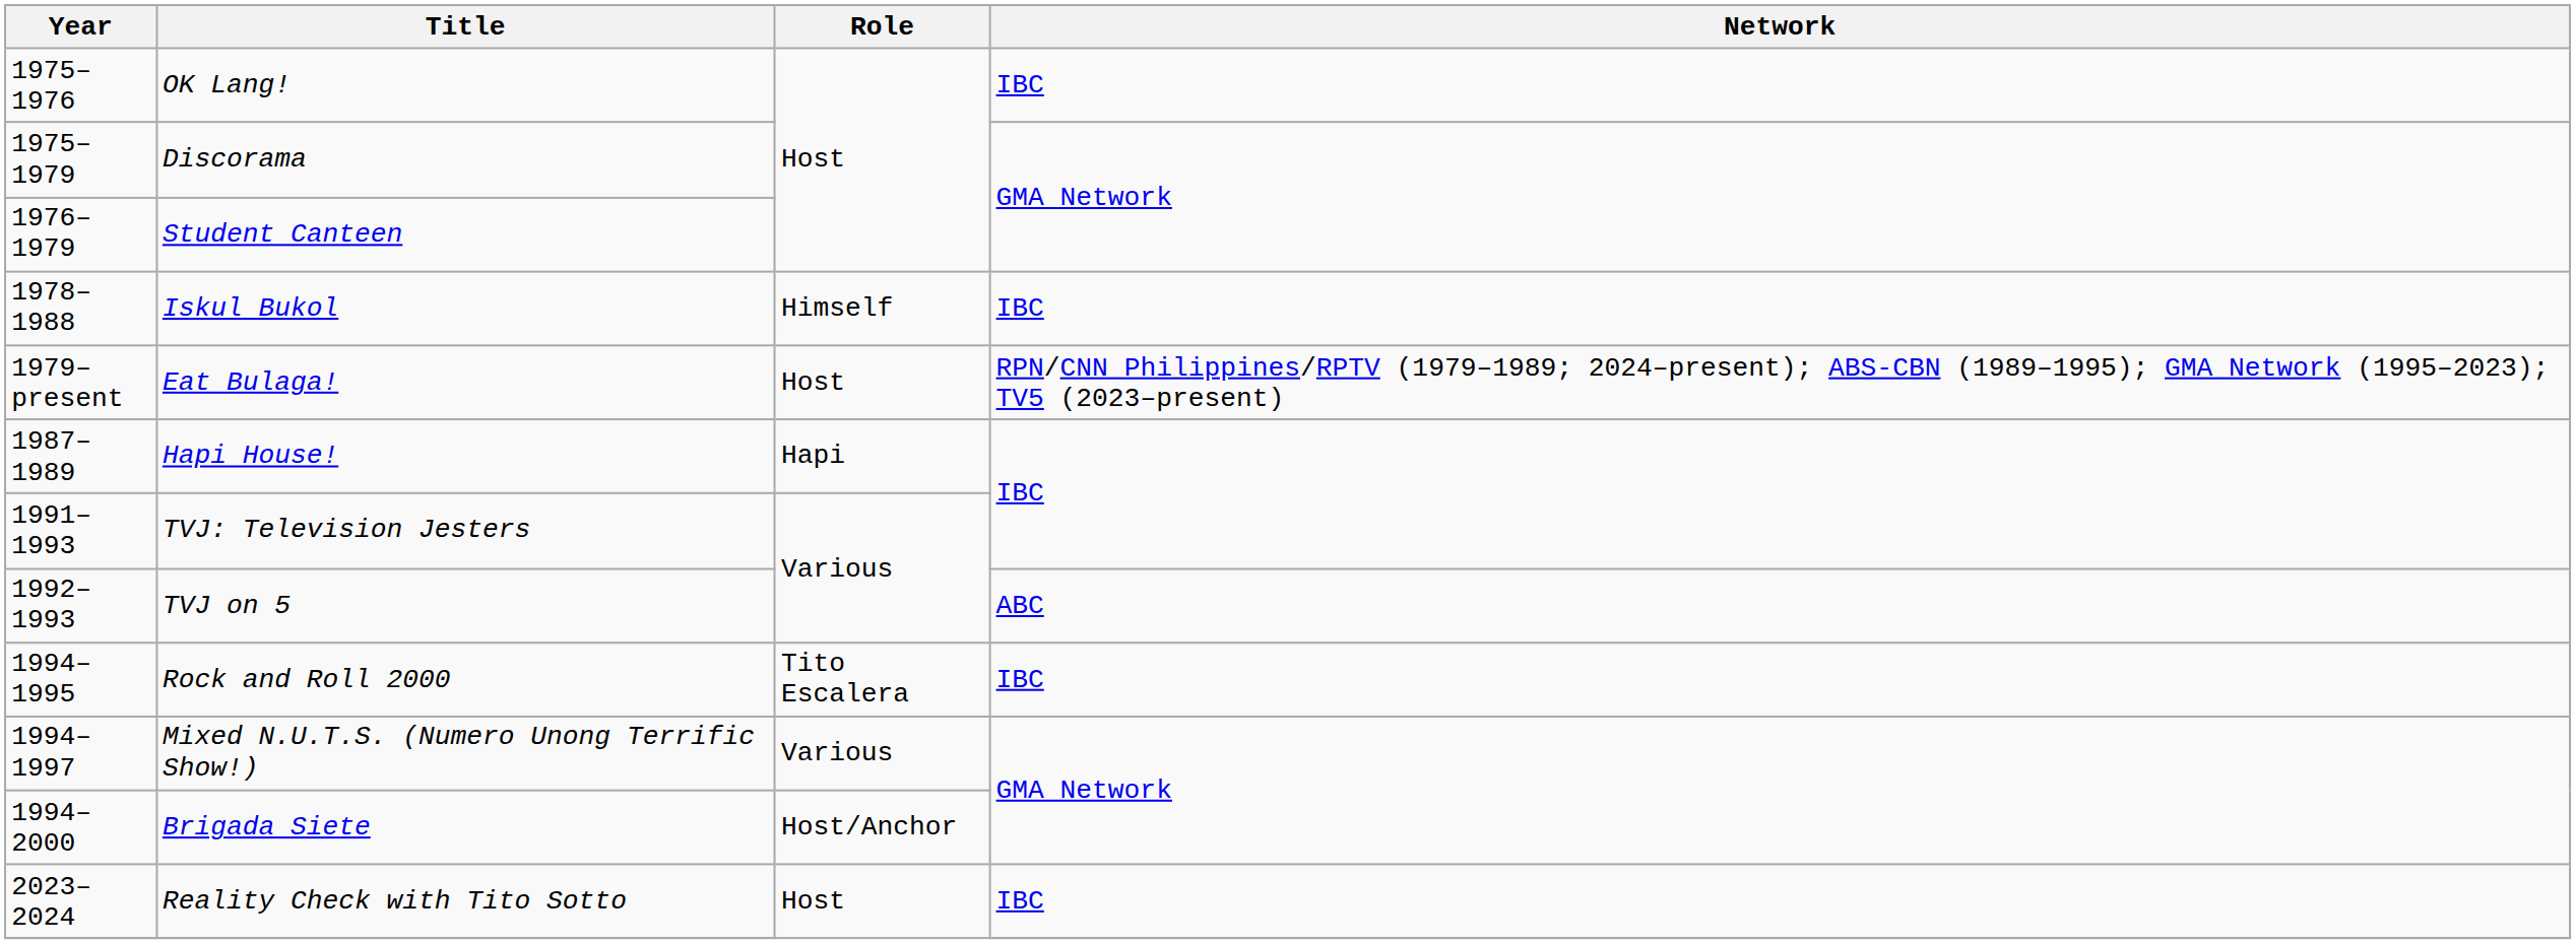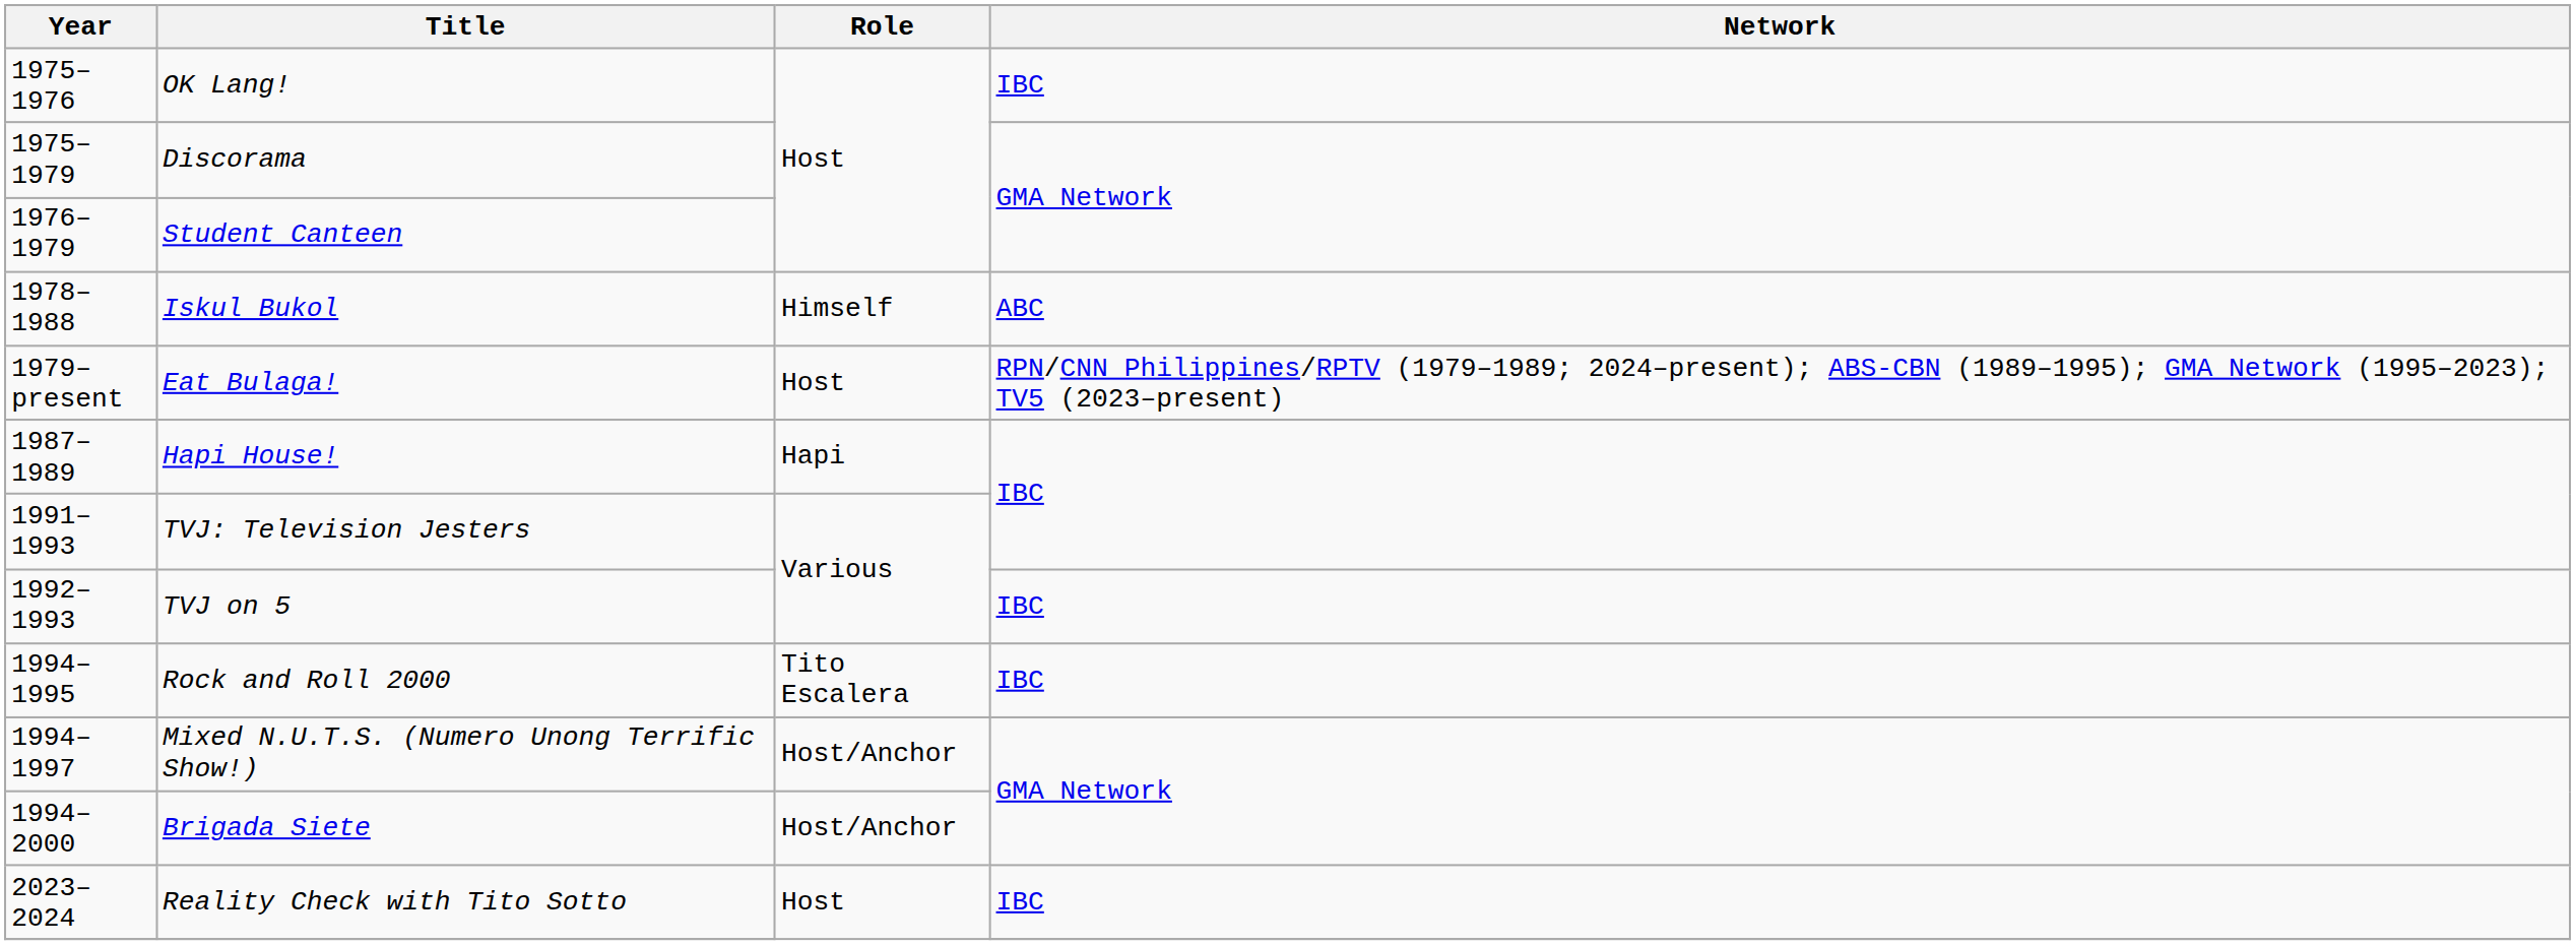Iskul Bukol | Network: IBC -> ABC
TVJ on 5 | Network: ABC -> IBC
Mixed N.U.T.S. (Numero Unong Terrific Show!) | Role: Various -> Host/Anchor
